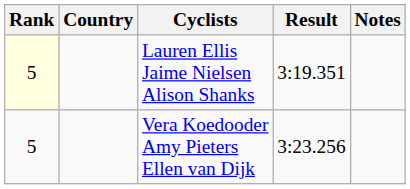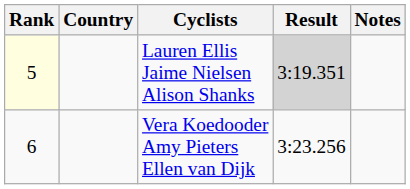Lauren Ellis Jaime Nielsen Alison Shanks | Result: no background -> lightgrey background
Vera Koedooder Amy Pieters Ellen van Dijk | Rank: 5 -> 6
